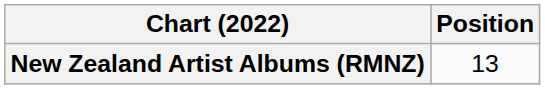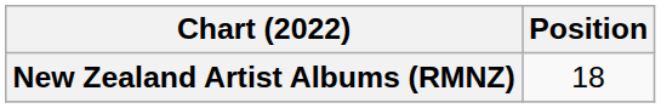New Zealand Artist Albums (RMNZ) | Position: 13 -> 18
